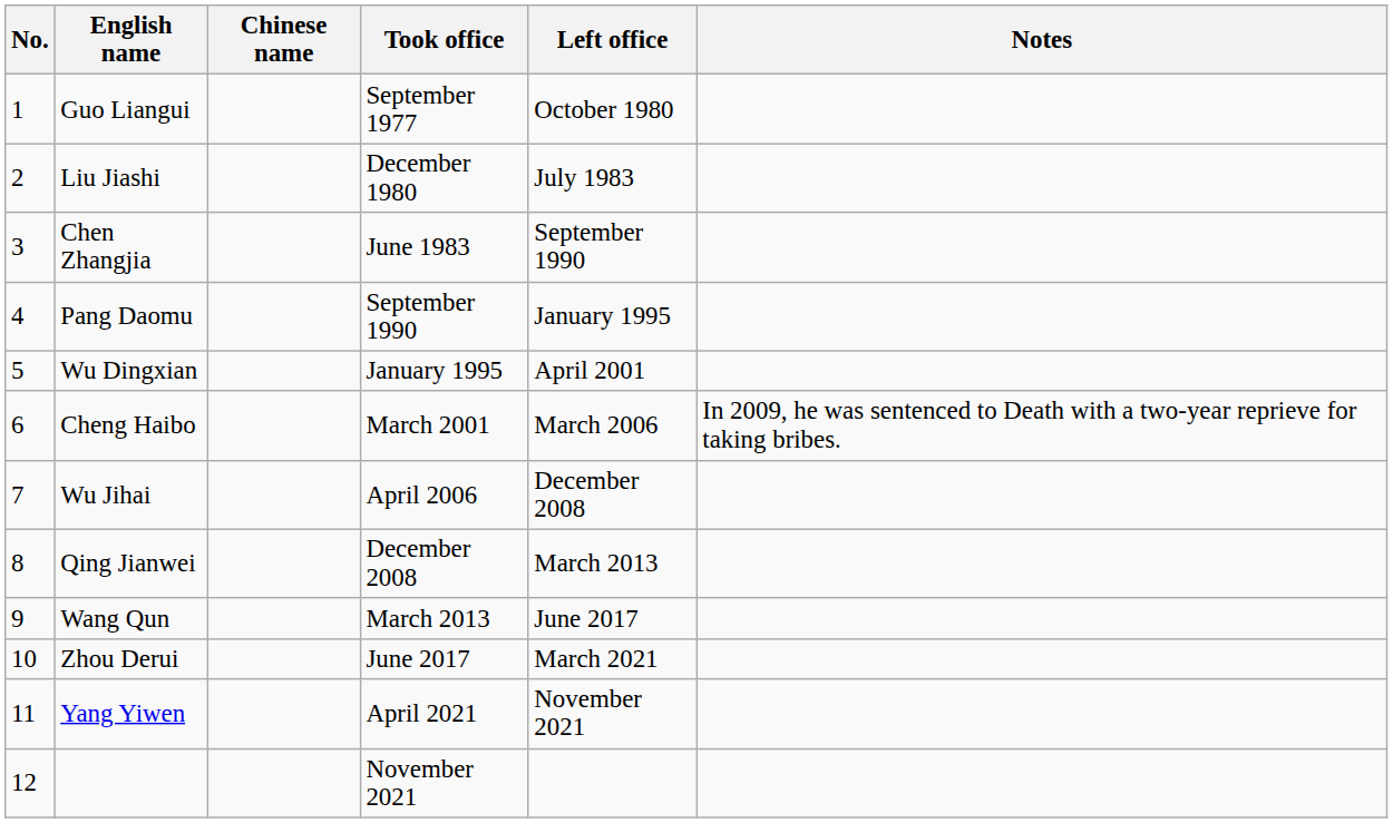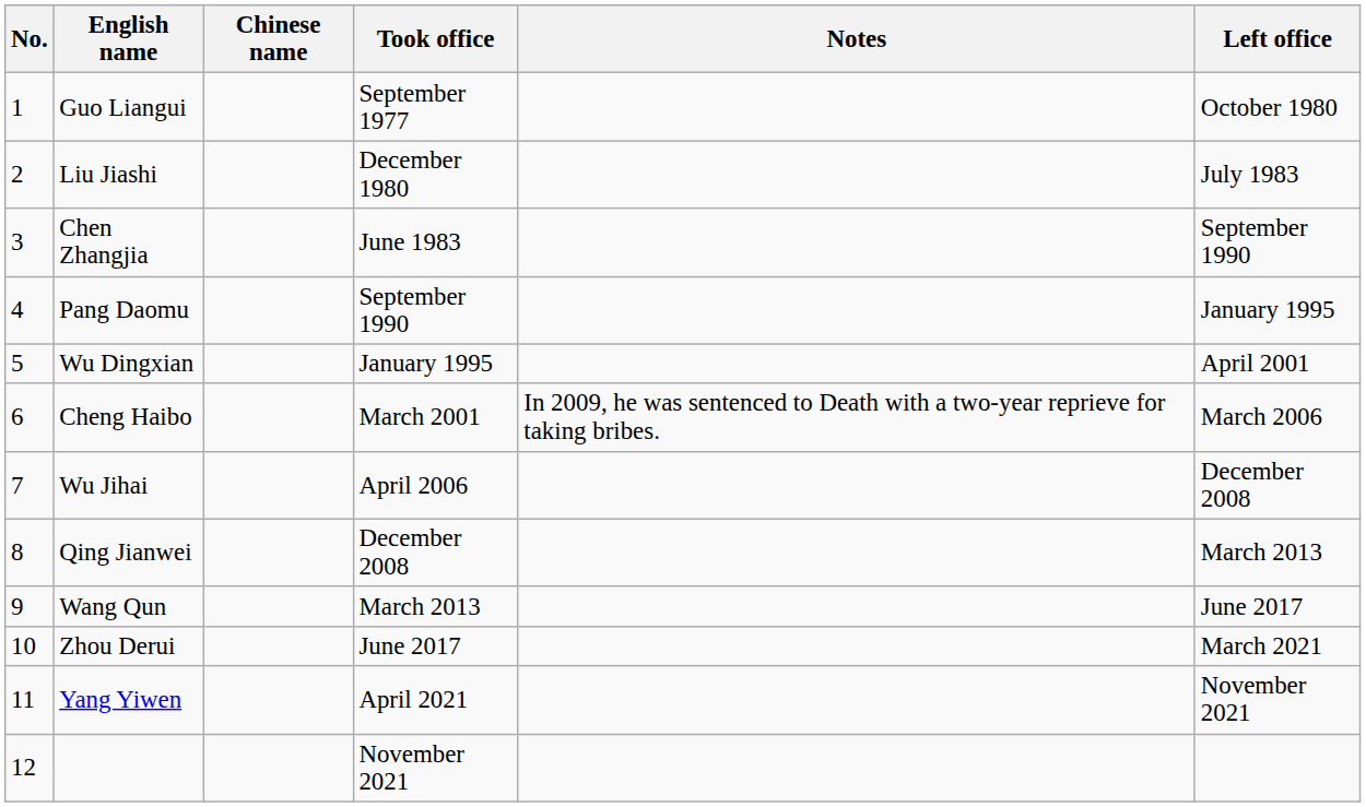columns swapped: Left office <-> Notes
